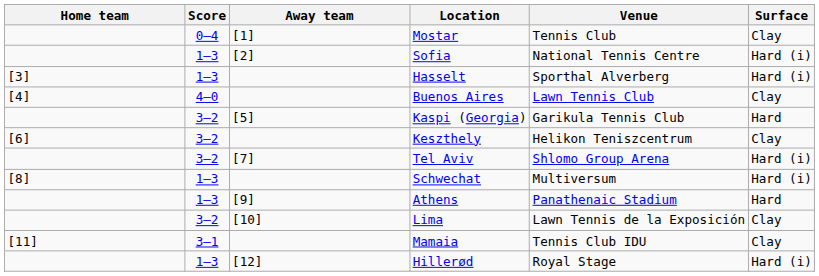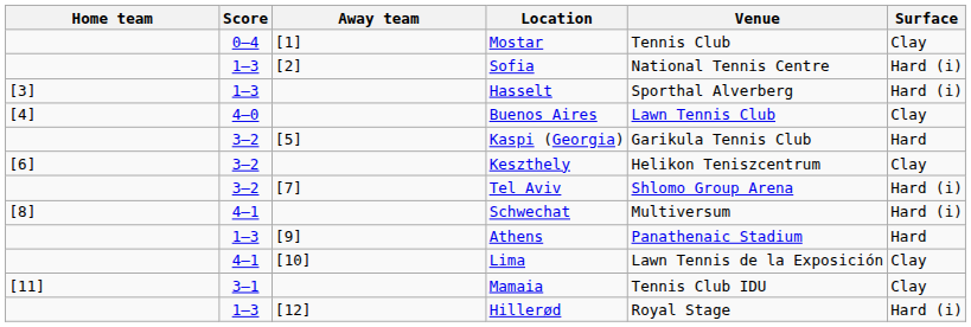Schwechat | Score: 1–3 -> 4–1
Lima | Score: 3–2 -> 4–1
